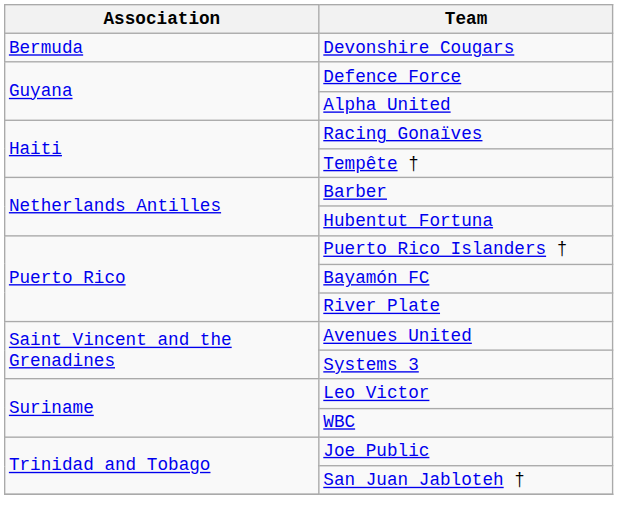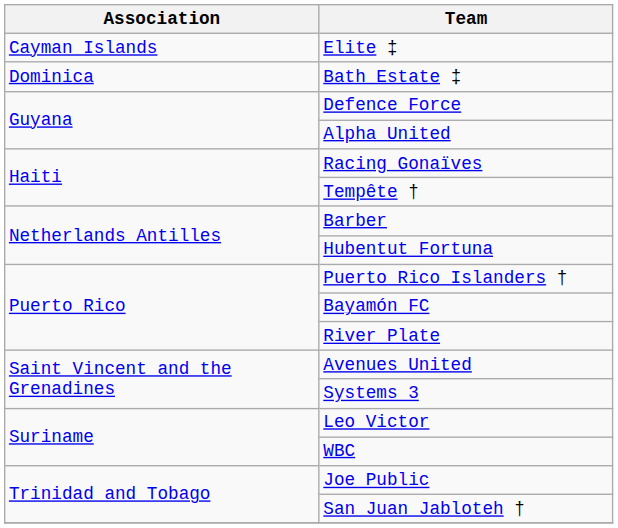- row: Bermuda | Devonshire Cougars
+ row: Cayman Islands | Elite ‡
+ row: Dominica | Bath Estate ‡
